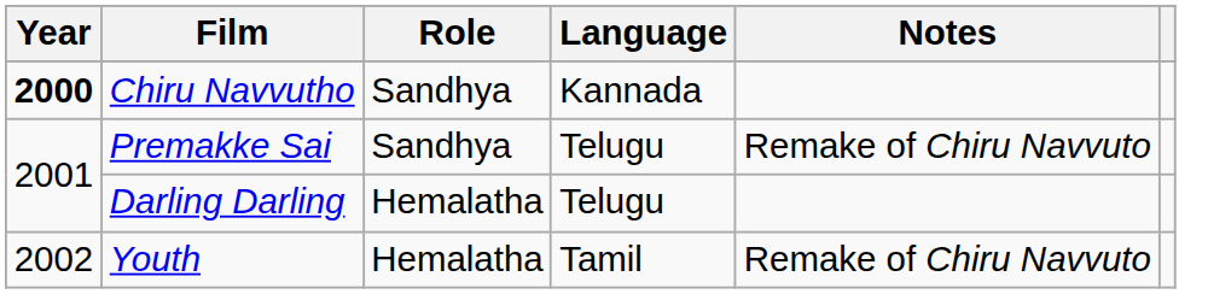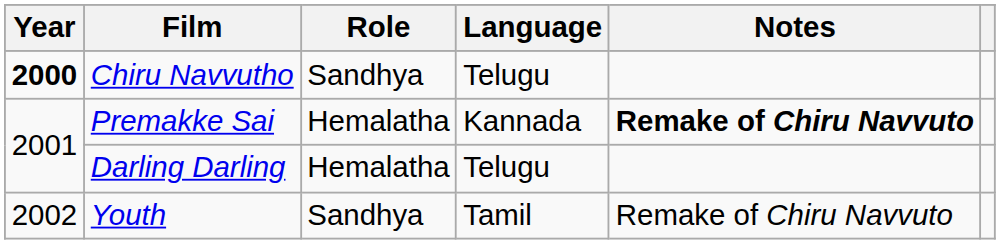Chiru Navvutho | Language: Kannada -> Telugu
Premakke Sai | Role: Sandhya -> Hemalatha
Premakke Sai | Language: Telugu -> Kannada
Premakke Sai | Notes: normal -> bold
Youth | Role: Hemalatha -> Sandhya
